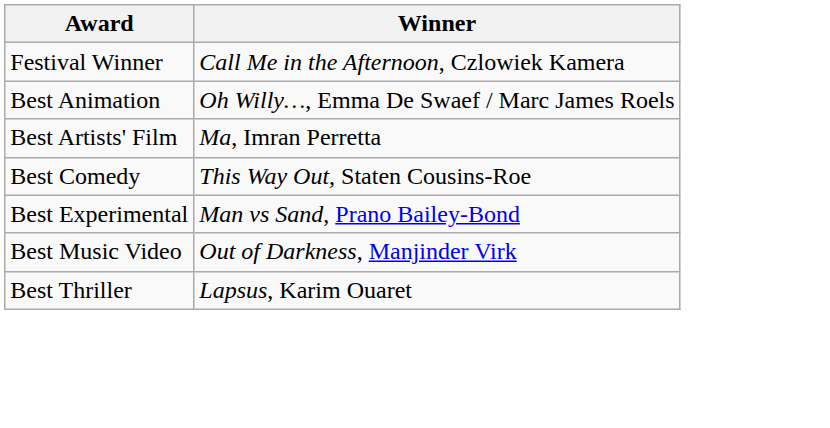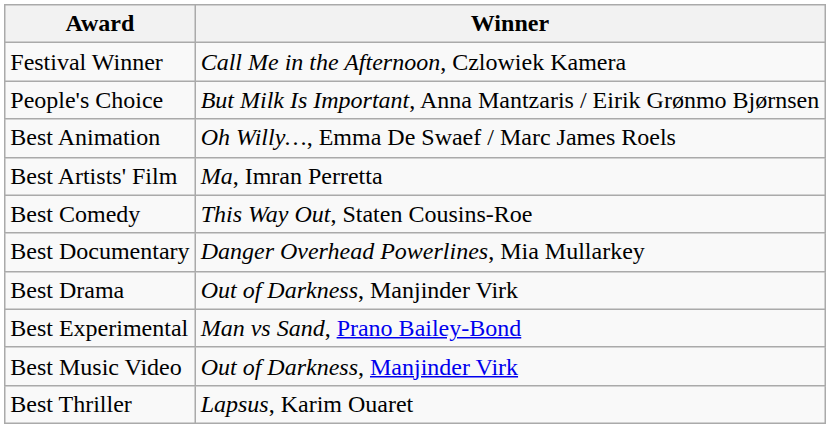+ row: People's Choice | But Milk Is Important, Anna Mantzaris / Eirik Grønmo Bjørnsen
+ row: Best Documentary | Danger Overhead Powerlines, Mia Mullarkey
+ row: Best Drama | Out of Darkness, Manjinder Virk
